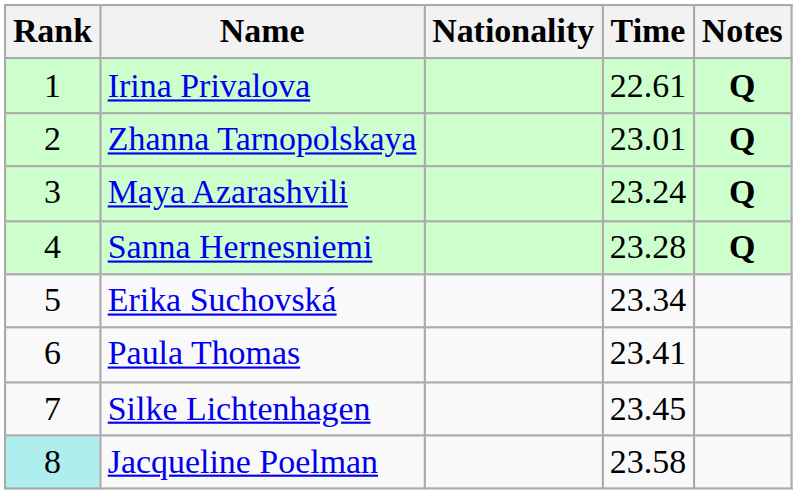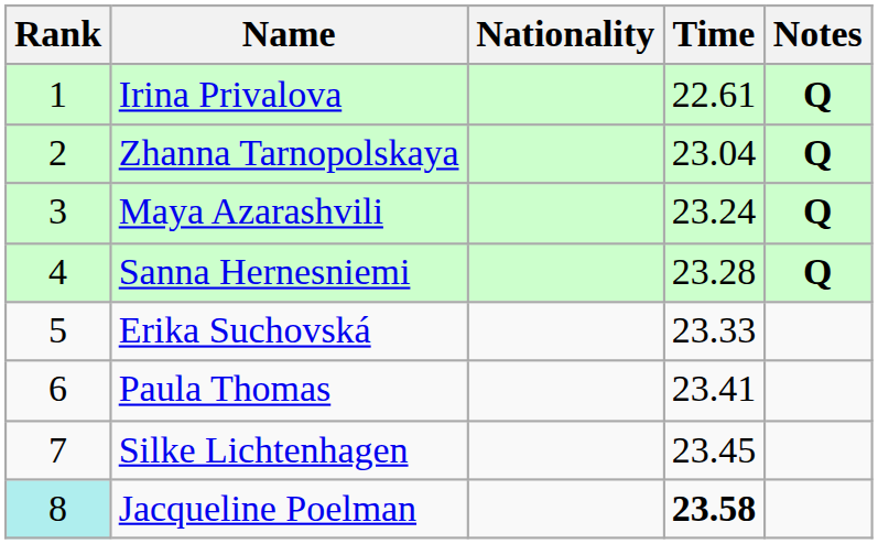Zhanna Tarnopolskaya | Time: 23.01 -> 23.04
Erika Suchovská | Time: 23.34 -> 23.33
Jacqueline Poelman | Time: normal -> bold
